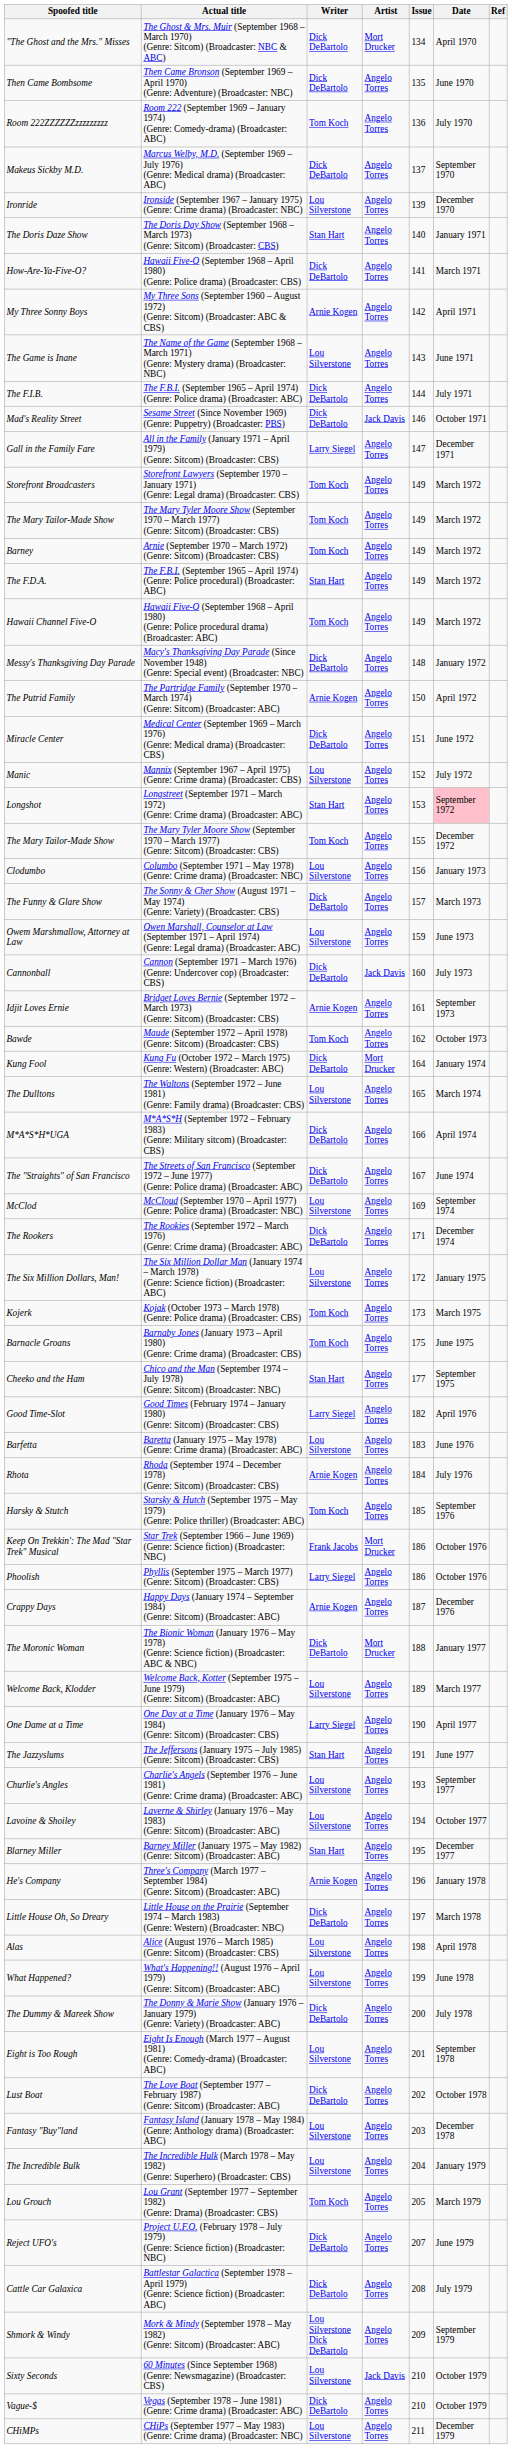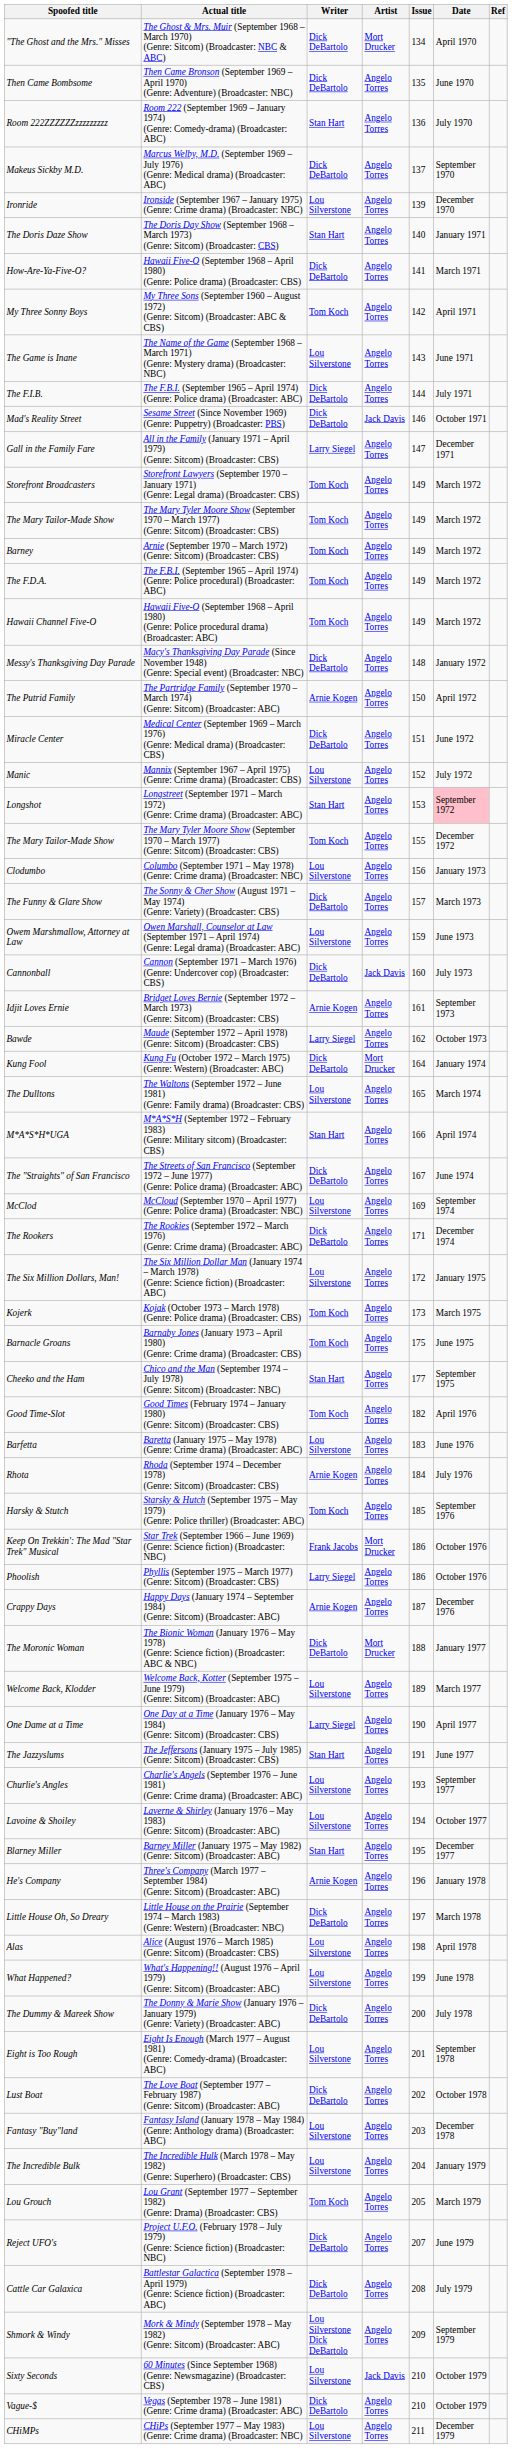Room 222ZZZZZZzzzzzzzzz | Writer: Tom Koch -> Stan Hart
My Three Sonny Boys | Writer: Arnie Kogen -> Tom Koch
The F.D.A. | Writer: Stan Hart -> Tom Koch
Bawde | Writer: Tom Koch -> Larry Siegel
M*A*S*H*UGA | Writer: Dick DeBartolo -> Stan Hart
Good Time-Slot | Writer: Larry Siegel -> Tom Koch
